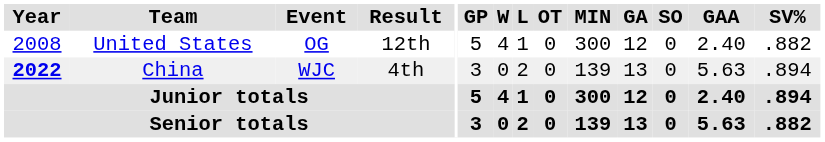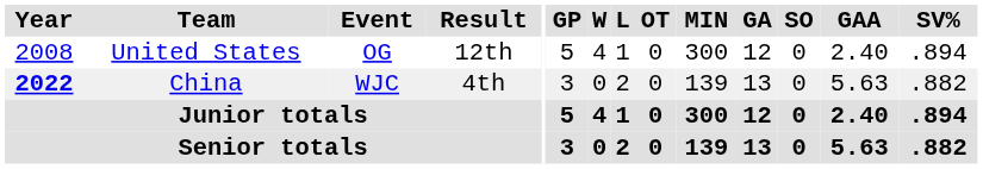United States | SV%: .882 -> .894
China | SV%: .894 -> .882
